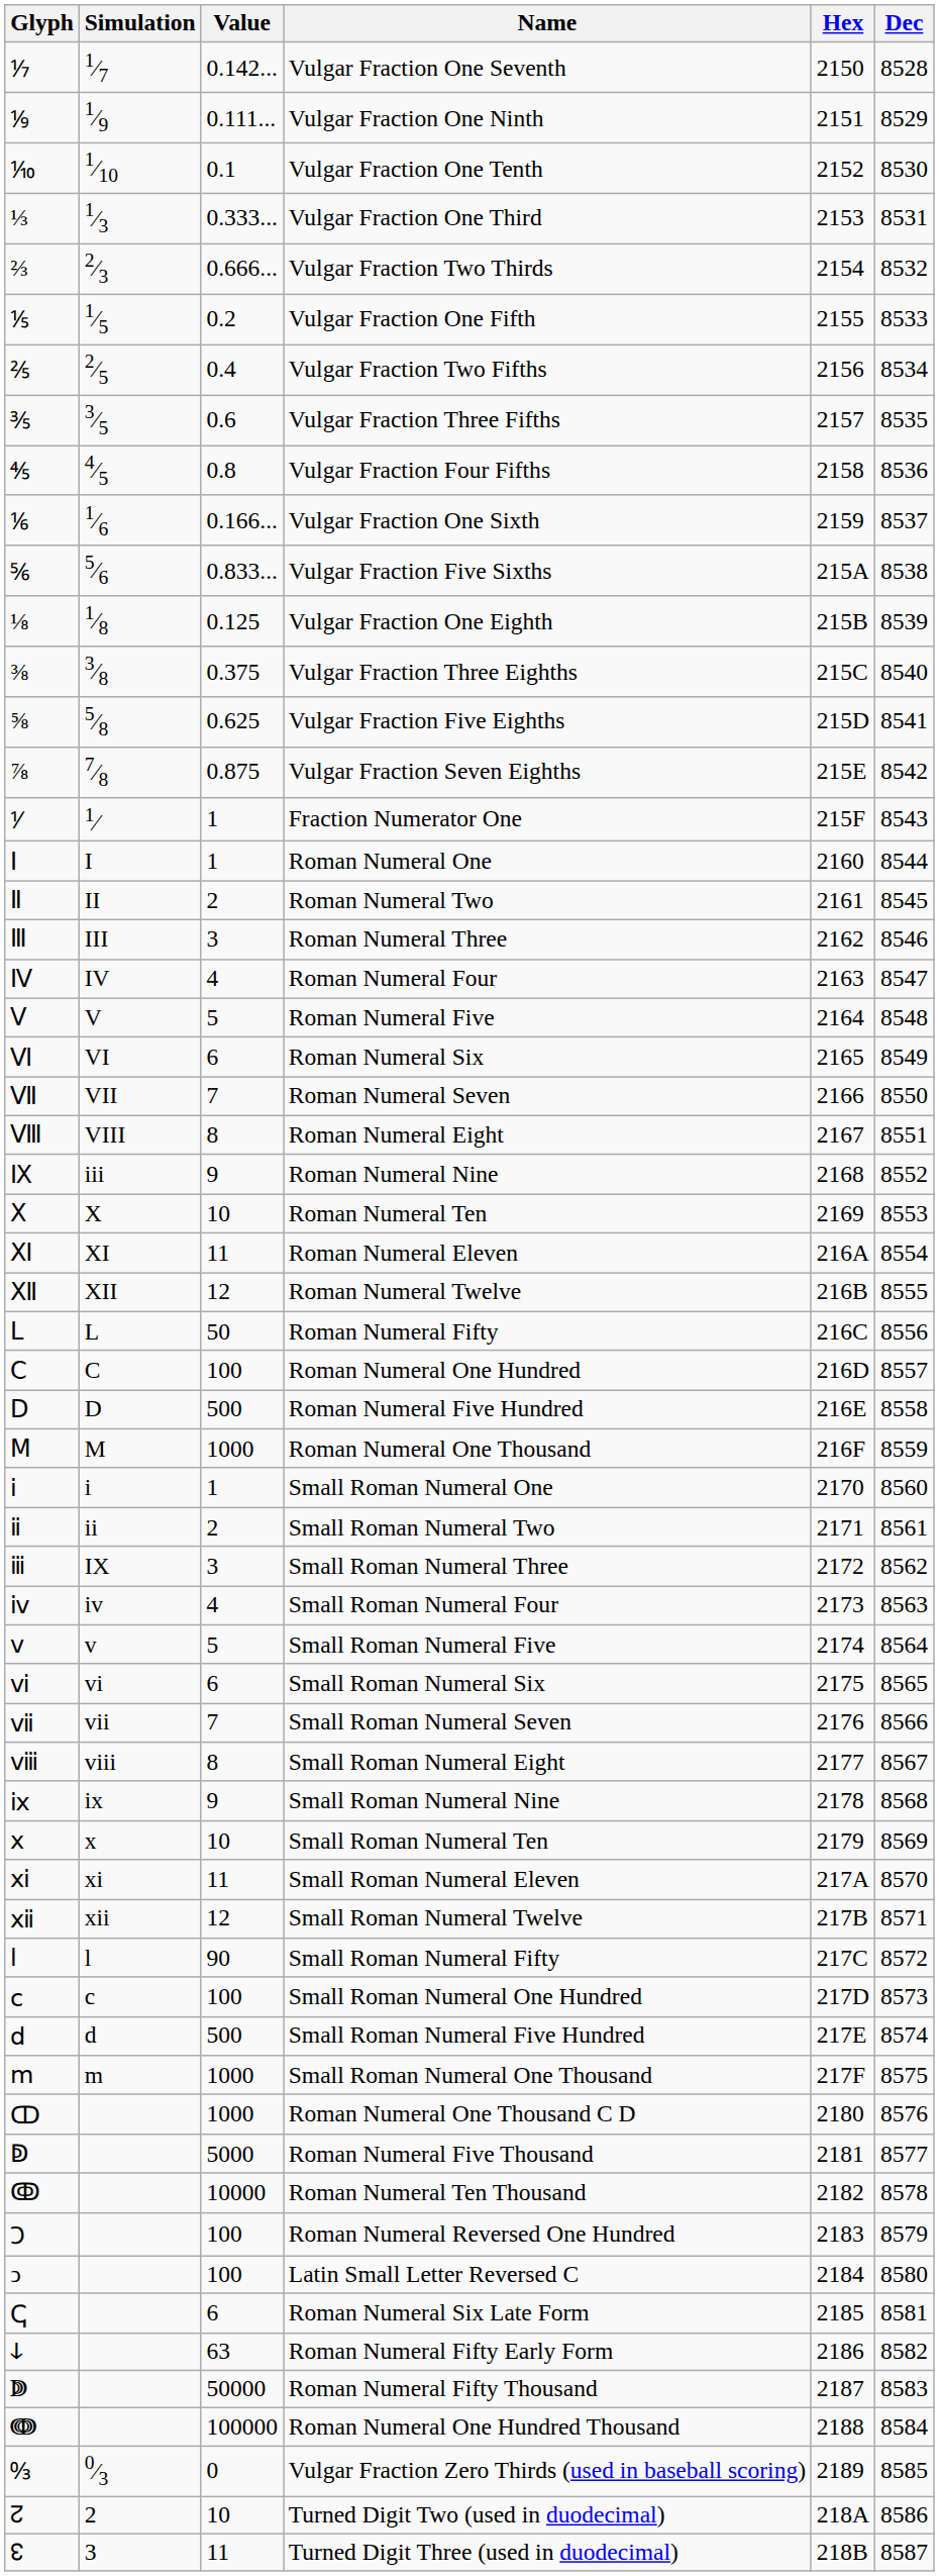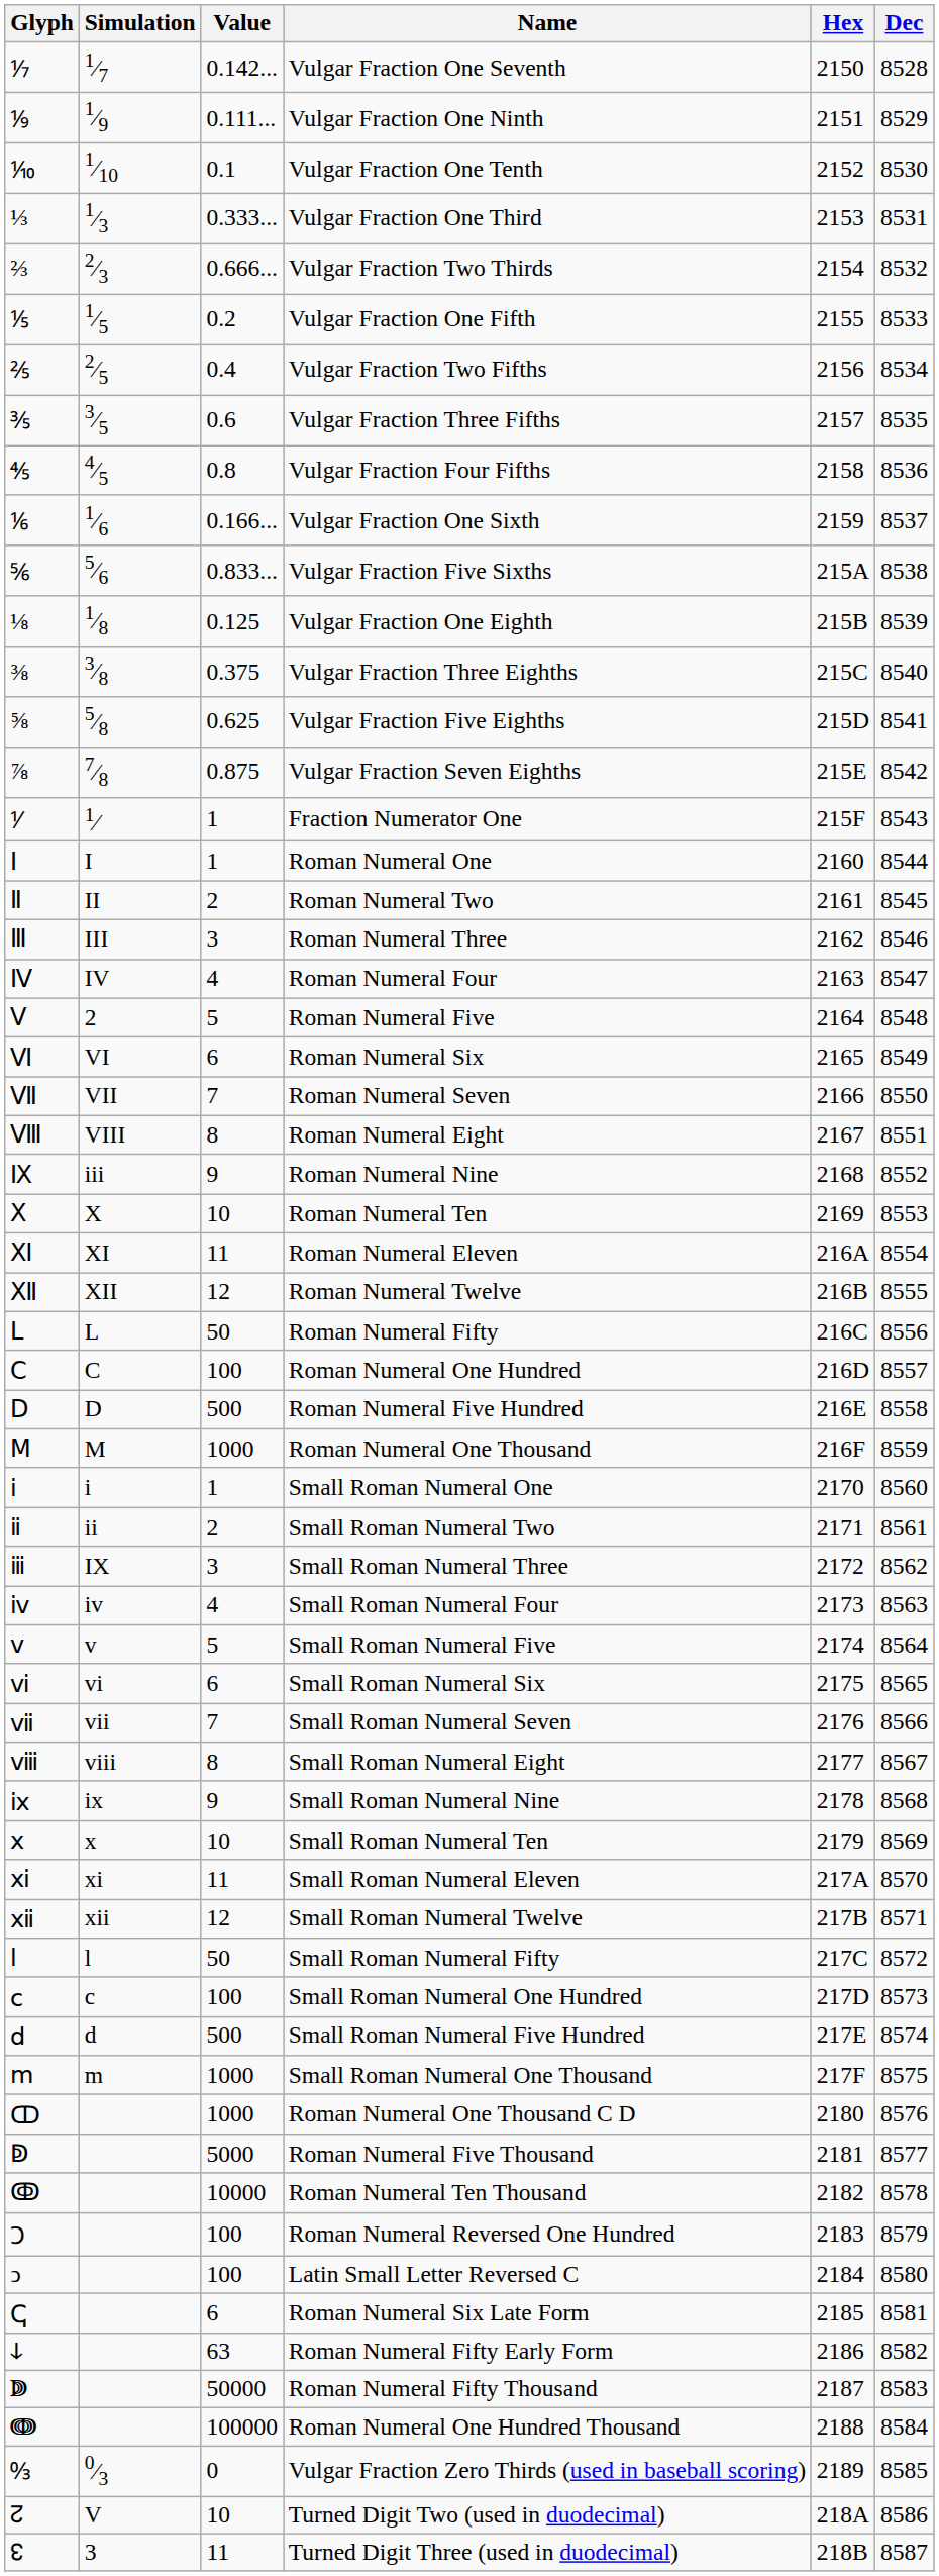Roman Numeral Five | Simulation: V -> 2
Small Roman Numeral Fifty | Value: 90 -> 50
Turned Digit Two (used in duodecimal) | Simulation: 2 -> V
